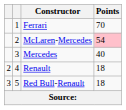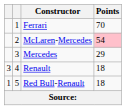Mercedes | Points: 40 -> 29
Renault | column 1: 2 -> 3
Red Bull-Renault | column 1: 3 -> 1
